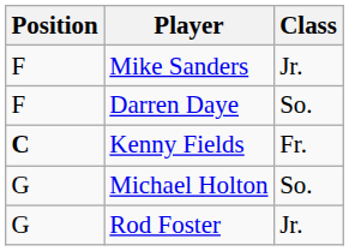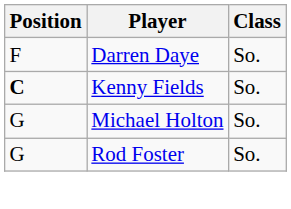- row: F | Mike Sanders | Jr.
Kenny Fields | Class: Fr. -> So.
Rod Foster | Class: Jr. -> So.
